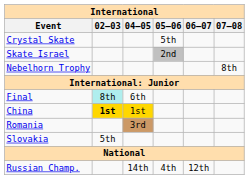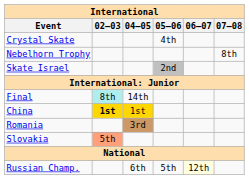Crystal Skate | 05–06: 5th -> 4th
rows swapped: Nebelhorn Trophy <-> Skate Israel
Final | 04–05: 6th -> 14th
Slovakia | 02–03: no background -> lightsalmon background
Russian Champ. | 04–05: 14th -> 6th
Russian Champ. | 05–06: 4th -> 5th
Russian Champ. | 06–07: no background -> lightyellow background
